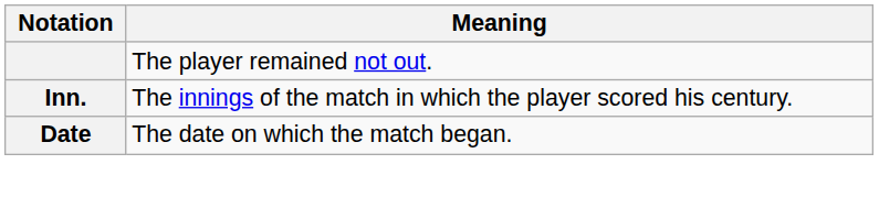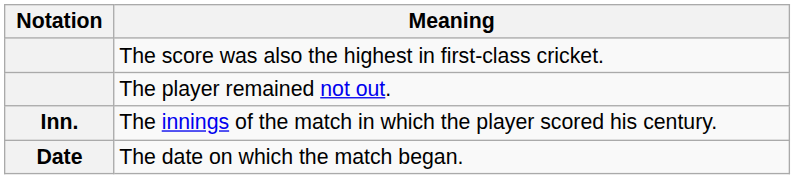+ row: The score was also the highest in first-class cricket.
